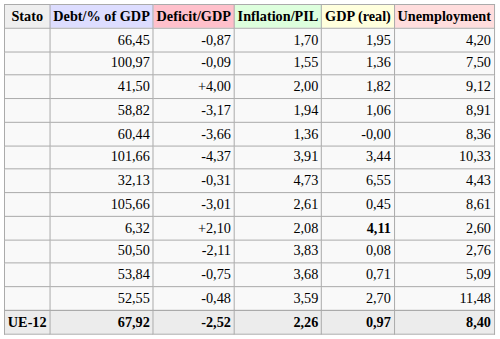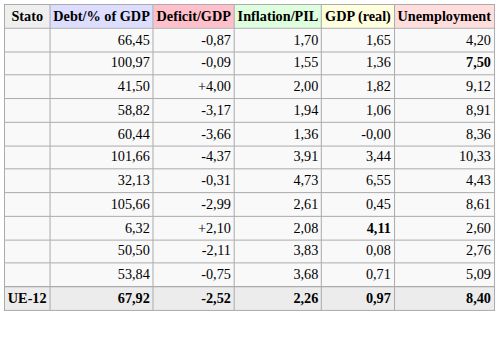66,45 | GDP (real): 1,95 -> 1,65
100,97 | Unemployment: normal -> bold
105,66 | Deficit/GDP: -3,01 -> -2,99
- row: 52,55 | -0,48 | 3,59 | 2,70 | 11,48
